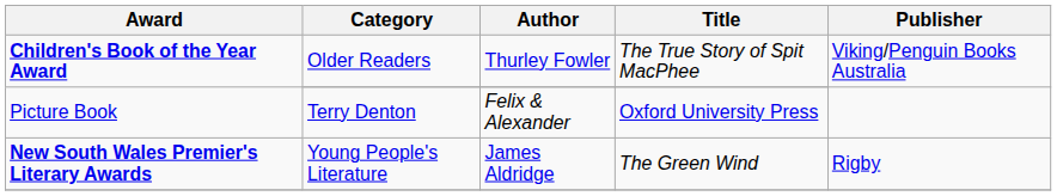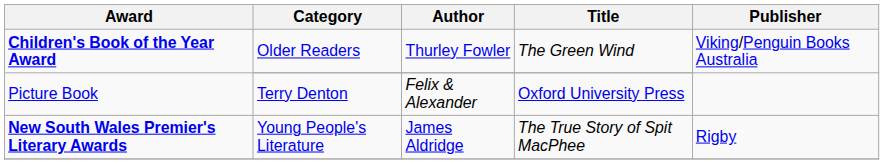Children's Book of the Year Award / Older Readers | Title: The True Story of Spit MacPhee -> The Green Wind
New South Wales Premier's Literary Awards | Title: The Green Wind -> The True Story of Spit MacPhee
